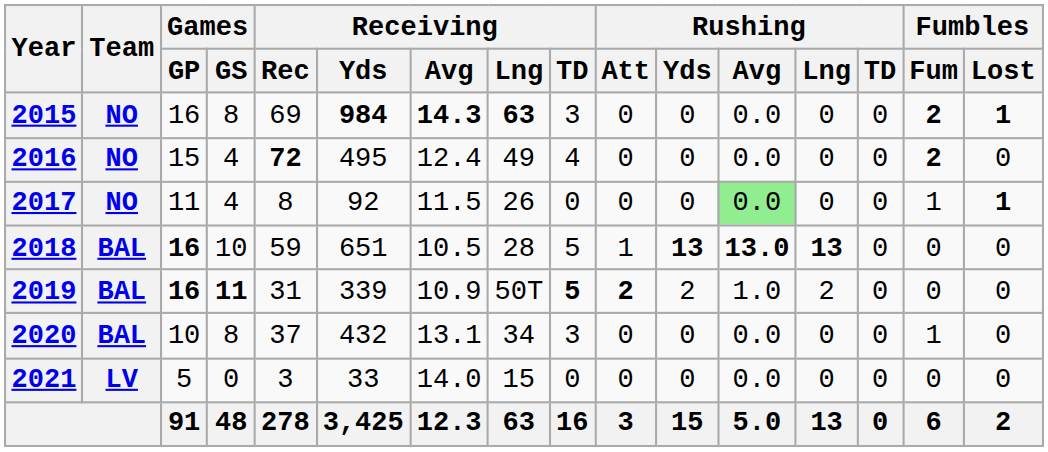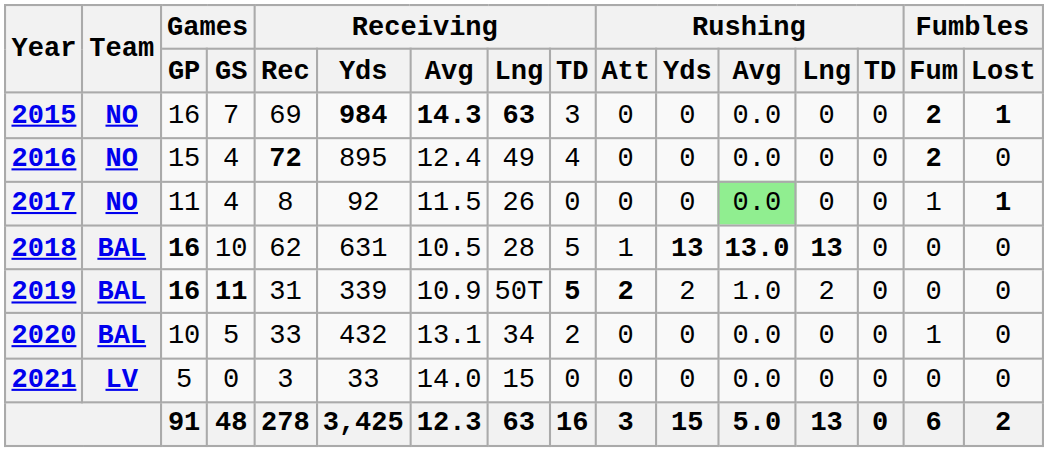2015 | Games / GS: 8 -> 7
2016 | Receiving / Yds: 495 -> 895
2018 | Receiving / Rec: 59 -> 62
2018 | Receiving / Yds: 651 -> 631
2020 | Games / GS: 8 -> 5
2020 | Receiving / Rec: 37 -> 33
2020 | Receiving / TD: 3 -> 2
